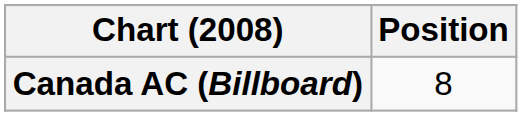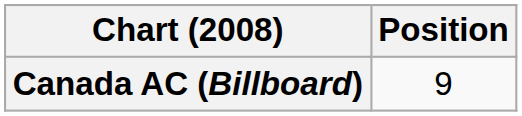Canada AC (Billboard) | Position: 8 -> 9
